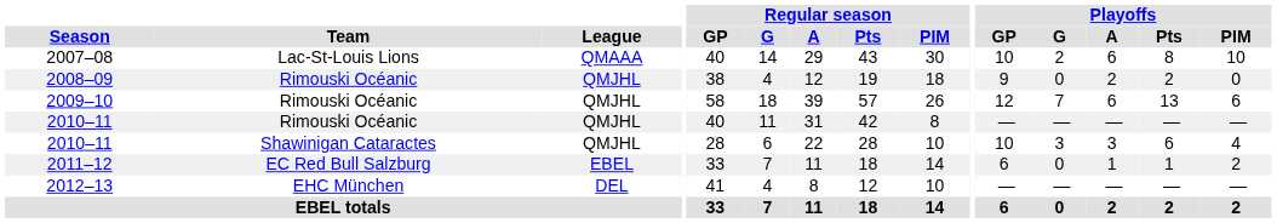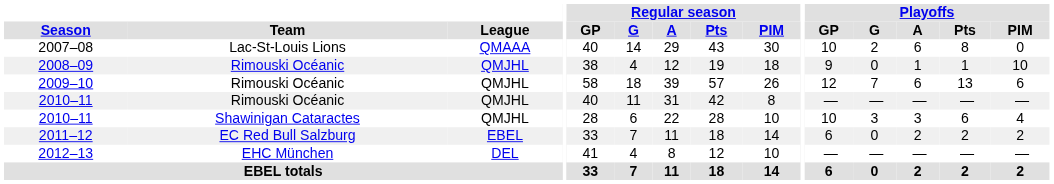2007–08 | Playoffs / PIM: 10 -> 0
2008–09 | Playoffs / A: 2 -> 1
2008–09 | Playoffs / Pts: 2 -> 1
2008–09 | Playoffs / PIM: 0 -> 10
2011–12 | Playoffs / A: 1 -> 2
2011–12 | Playoffs / Pts: 1 -> 2
